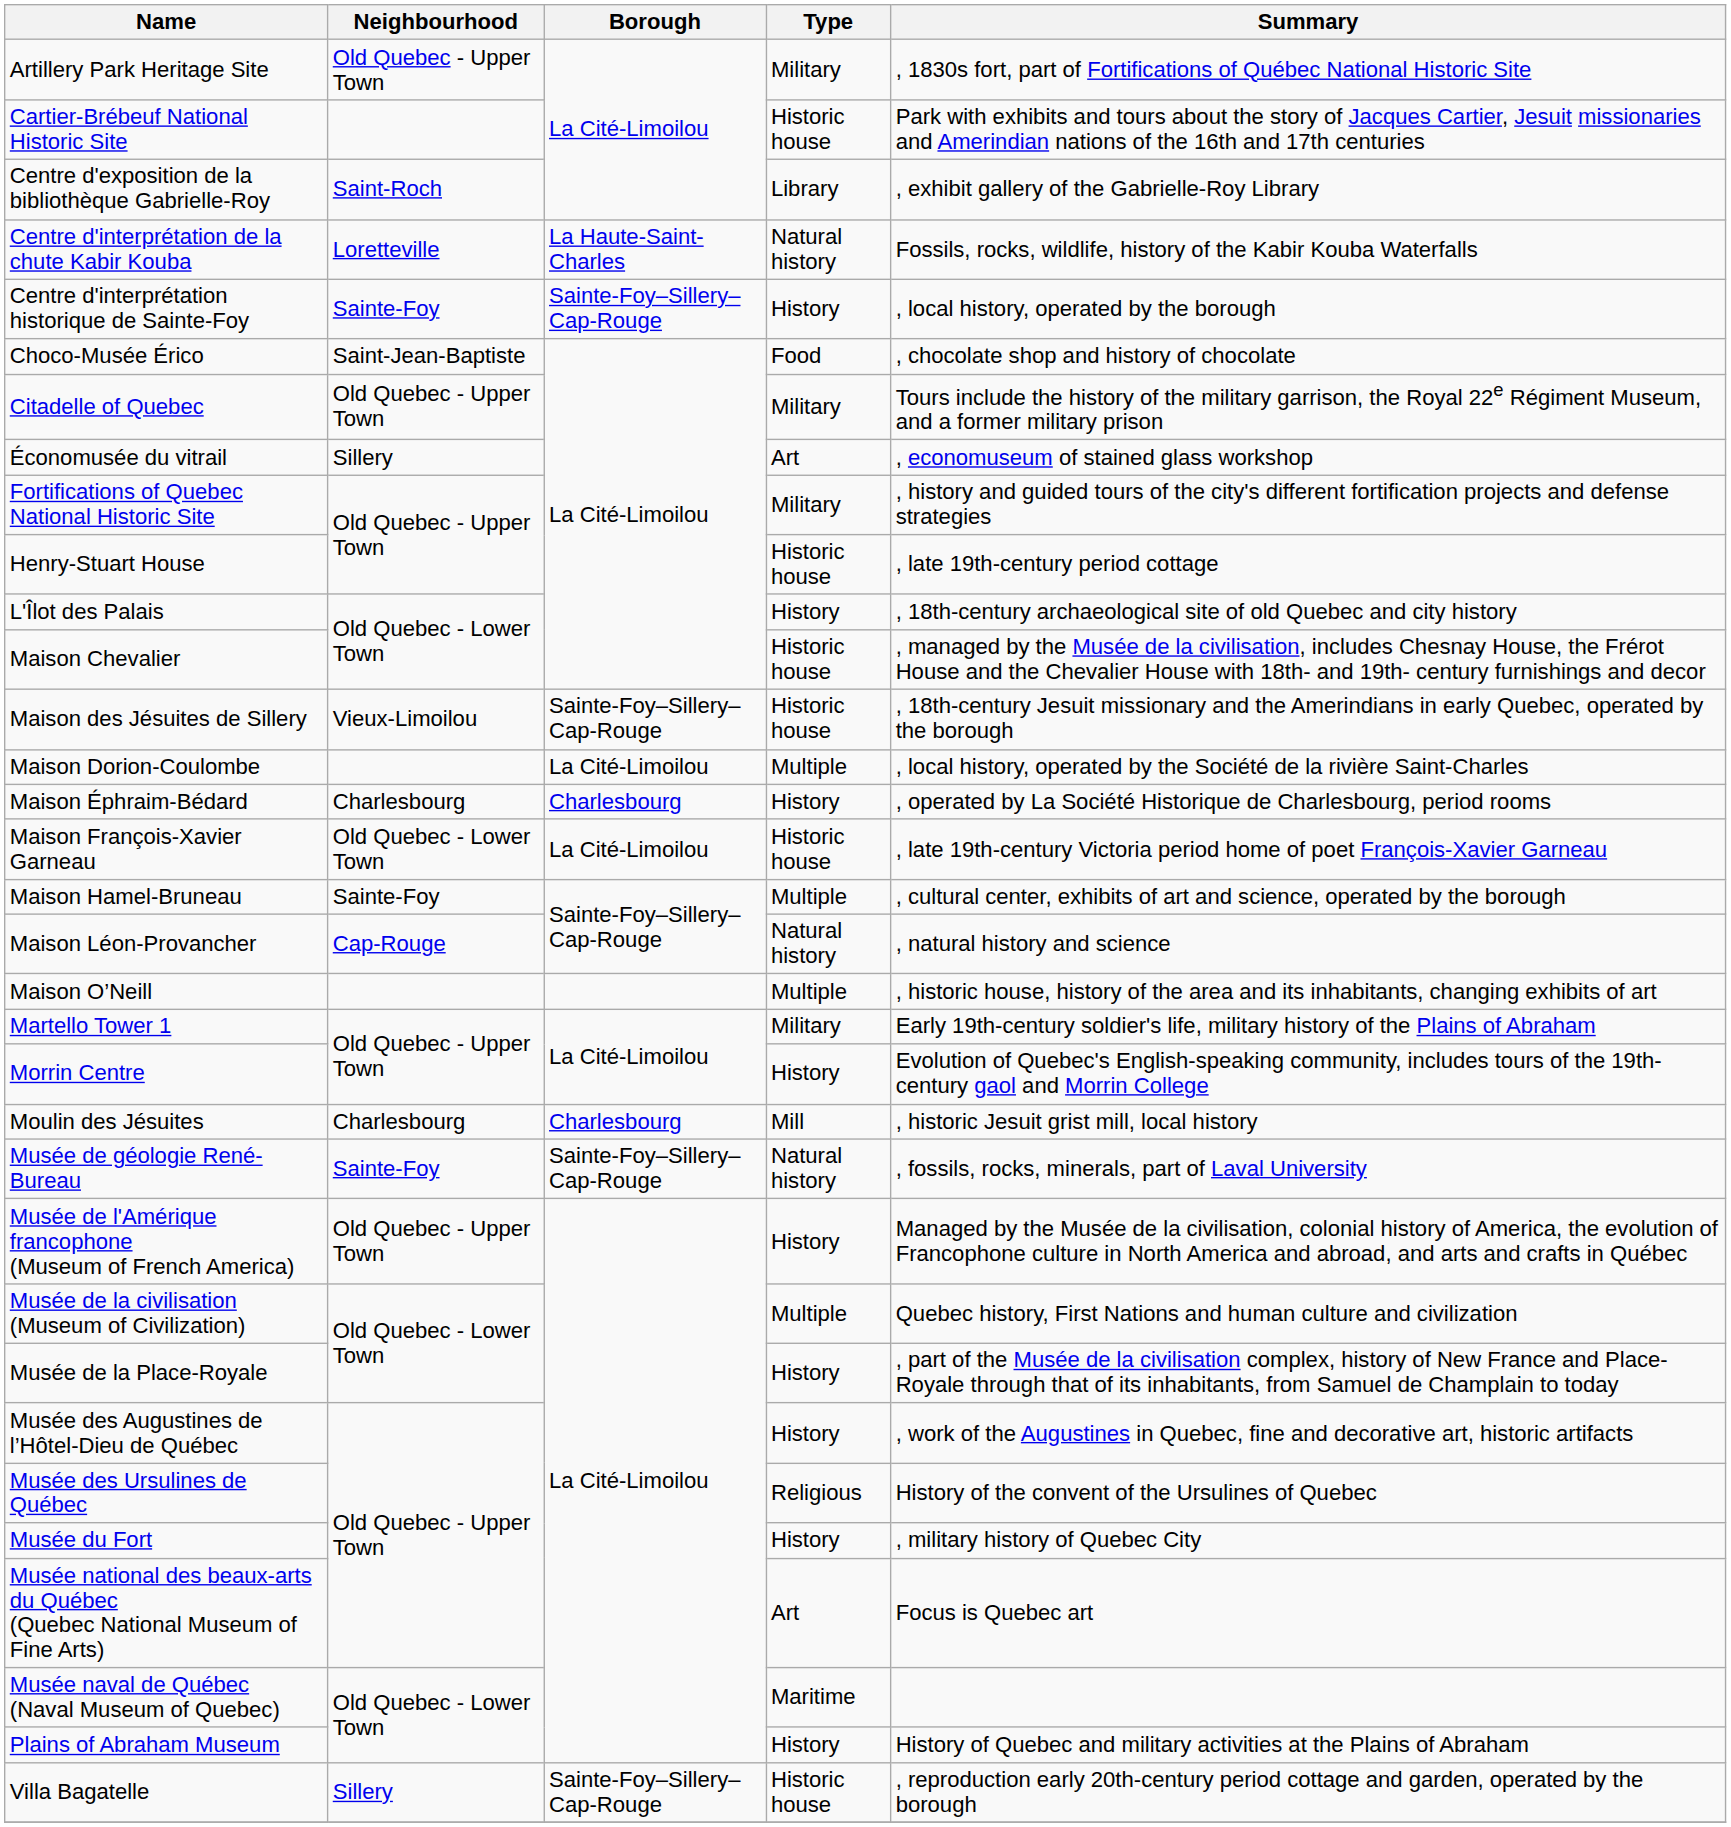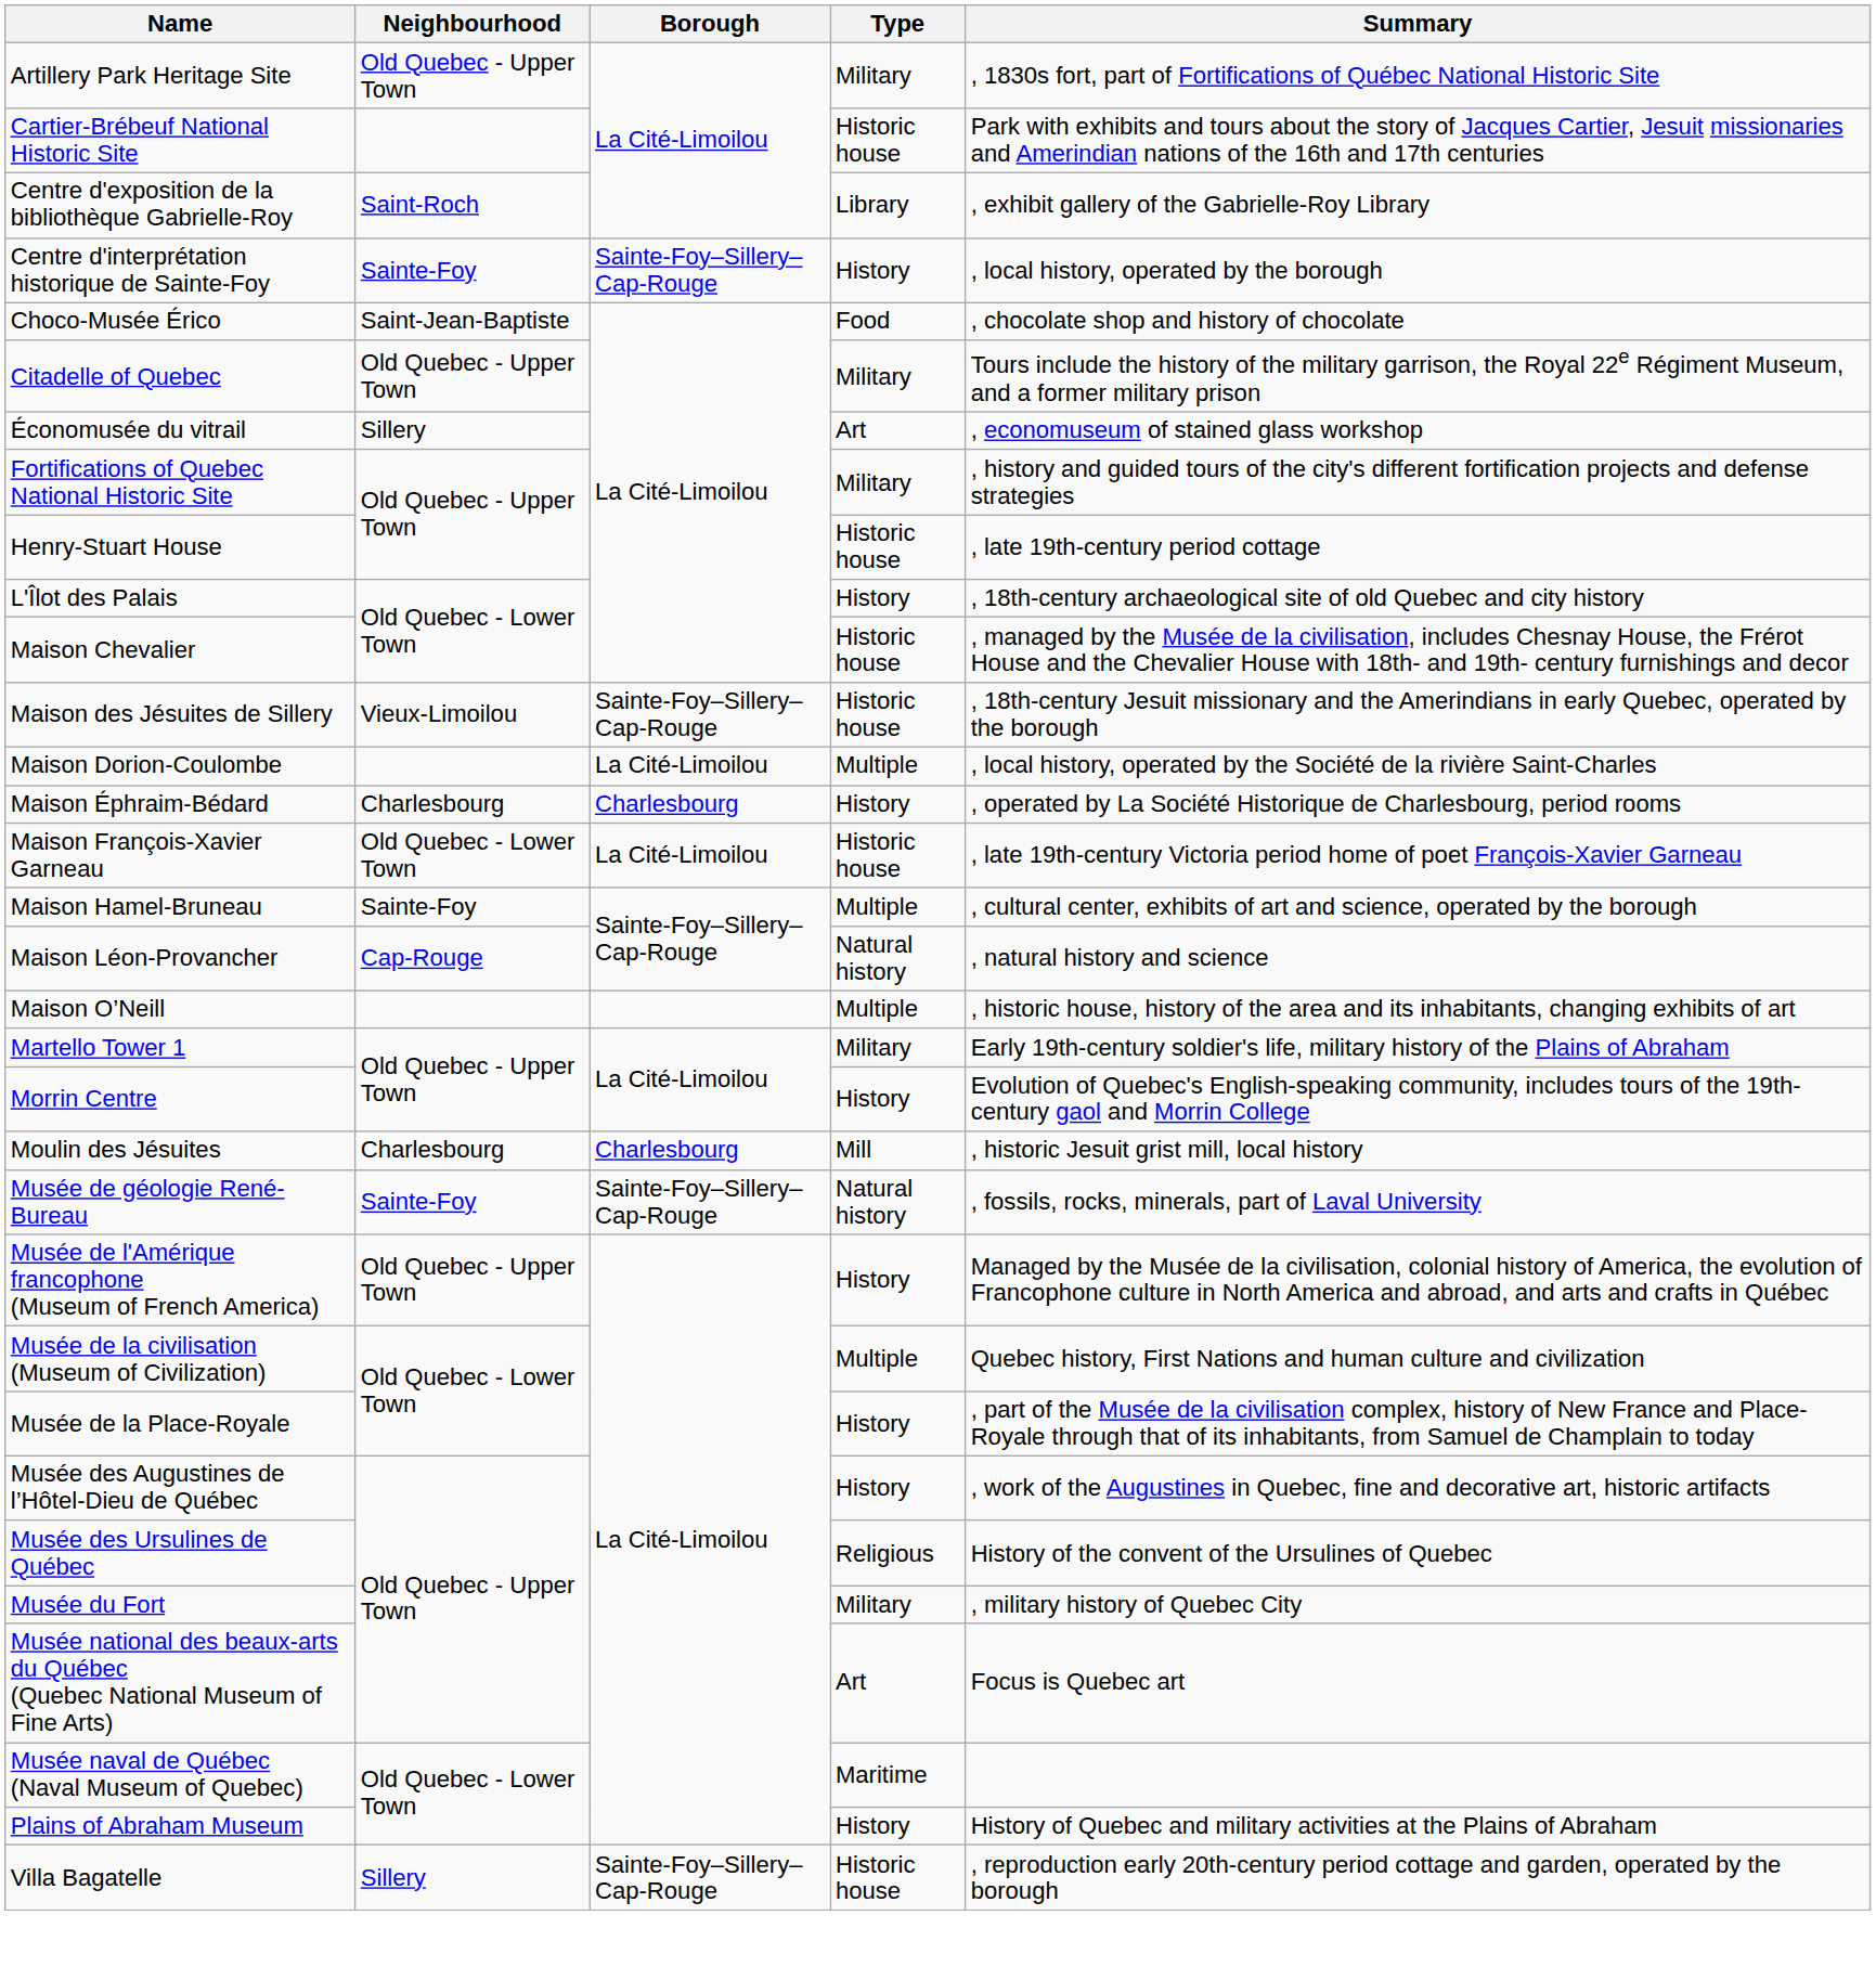- row: Centre d'interprétation de la chute Kabir Kouba | Loretteville | La Haute-Saint-Charles | Natural history | Fossils, rocks, wildlife, history of the Kabir Kouba Waterfalls
Musée du Fort | Type: History -> Military
